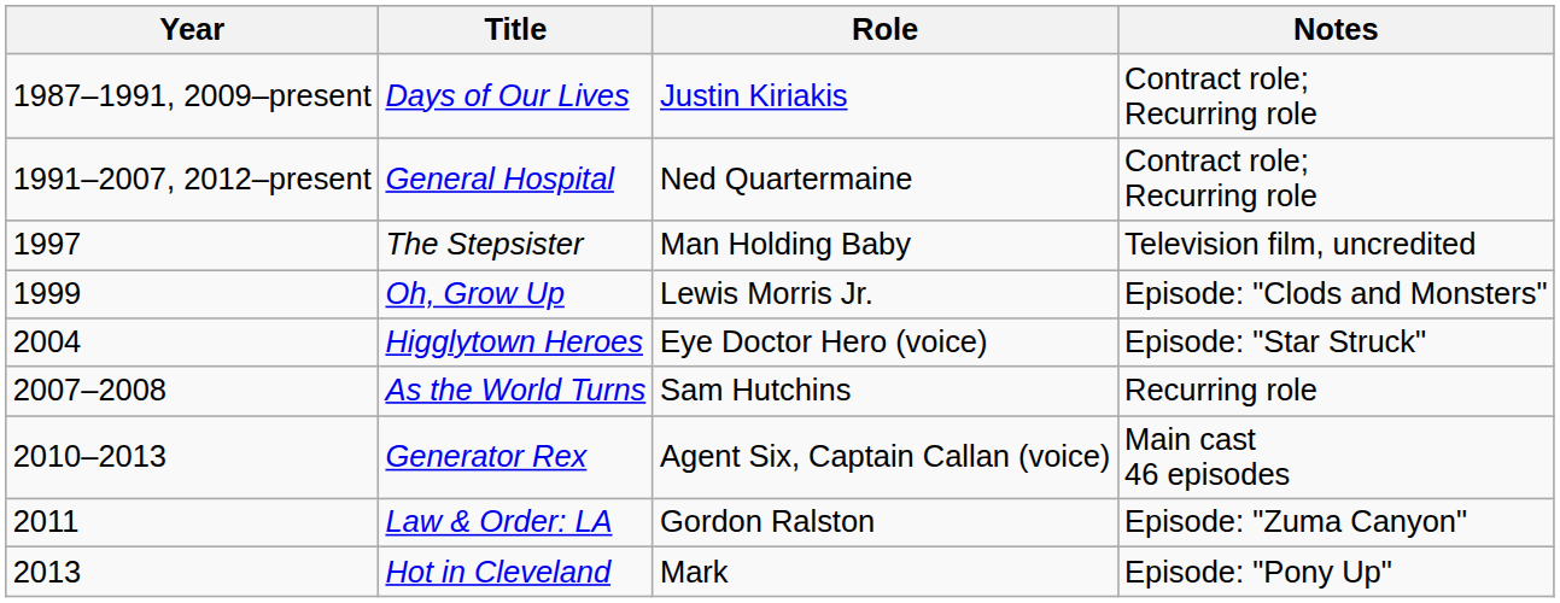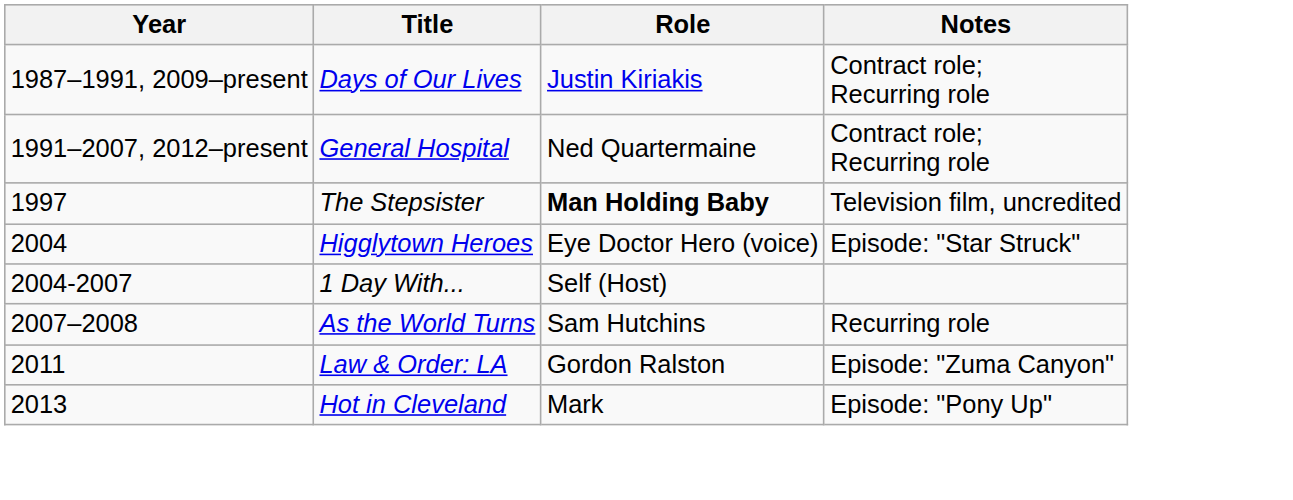The Stepsister | Role: normal -> bold
- row: 1999 | Oh, Grow Up | Lewis Morris Jr. | Episode: "Clods and Monsters"
+ row: 2004-2007 | 1 Day With... | Self (Host)
- row: 2010–2013 | Generator Rex | Agent Six, Captain Callan (voice) | Main cast 46 episodes
